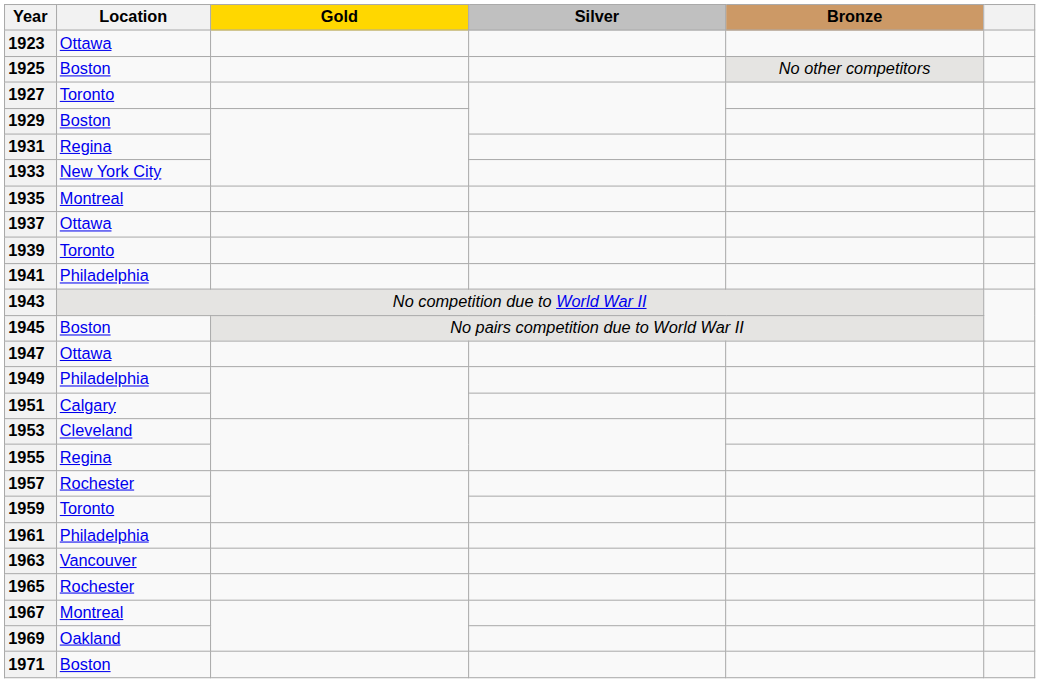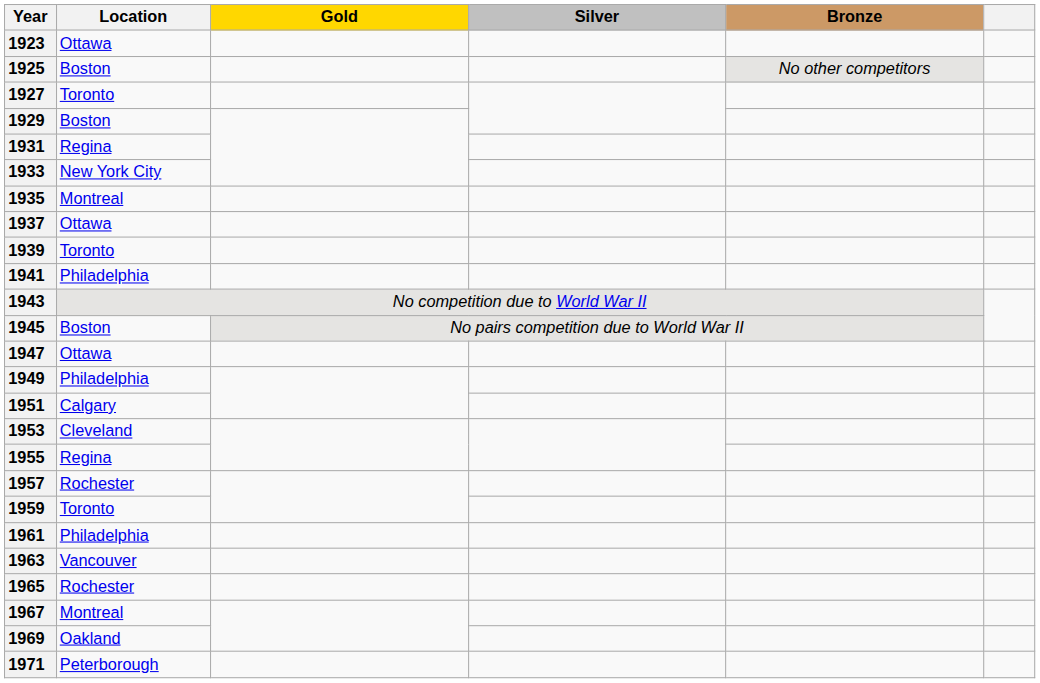1971 | Location: Boston -> Peterborough
